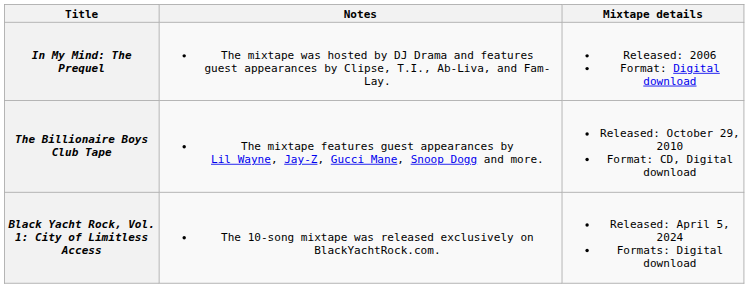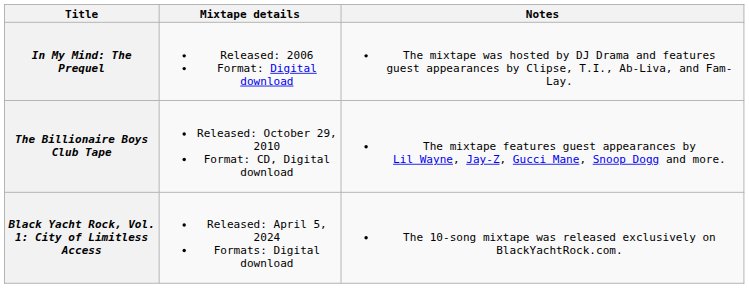columns swapped: Mixtape details <-> Notes
